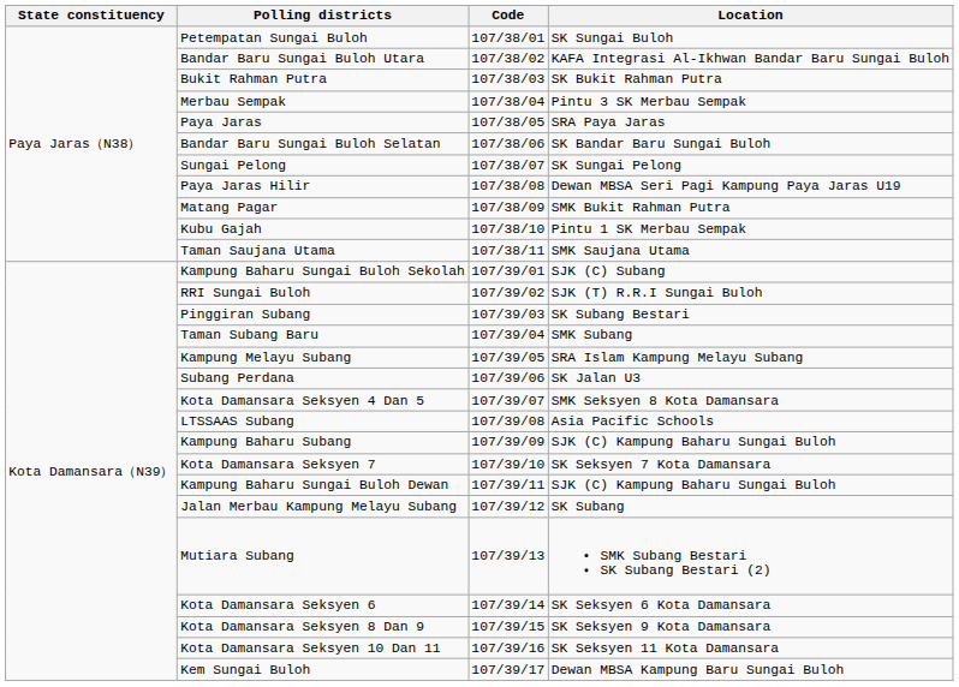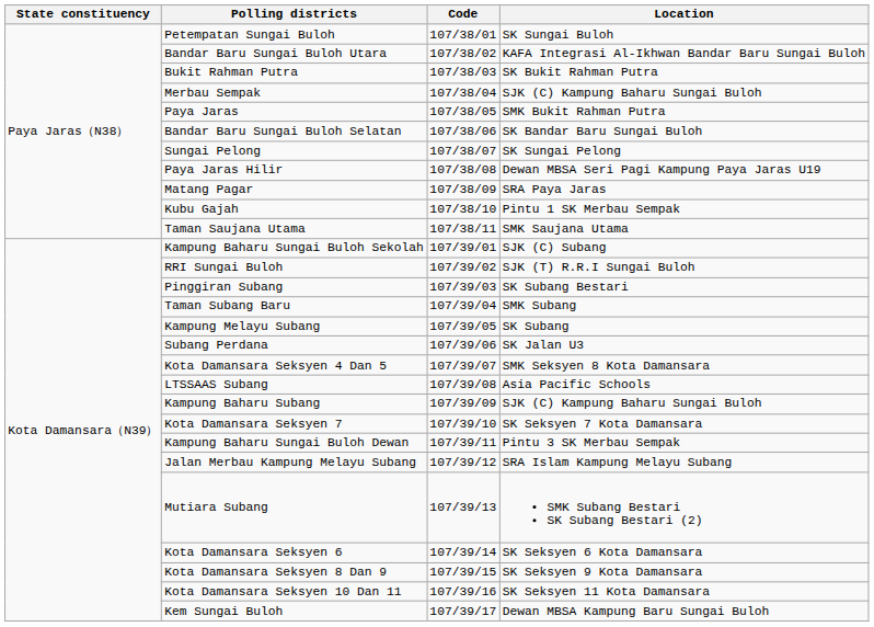Merbau Sempak | Location: Pintu 3 SK Merbau Sempak -> SJK (C) Kampung Baharu Sungai Buloh
Paya Jaras | Location: SRA Paya Jaras -> SMK Bukit Rahman Putra
Matang Pagar | Location: SMK Bukit Rahman Putra -> SRA Paya Jaras
Kampung Melayu Subang | Location: SRA Islam Kampung Melayu Subang -> SK Subang
Kampung Baharu Sungai Buloh Dewan | Location: SJK (C) Kampung Baharu Sungai Buloh -> Pintu 3 SK Merbau Sempak
Jalan Merbau Kampung Melayu Subang | Location: SK Subang -> SRA Islam Kampung Melayu Subang
